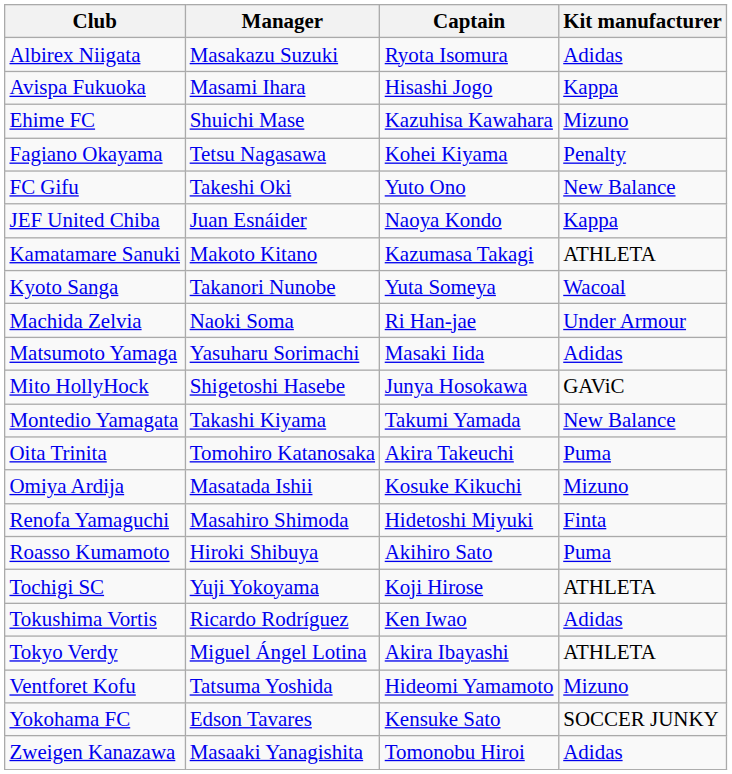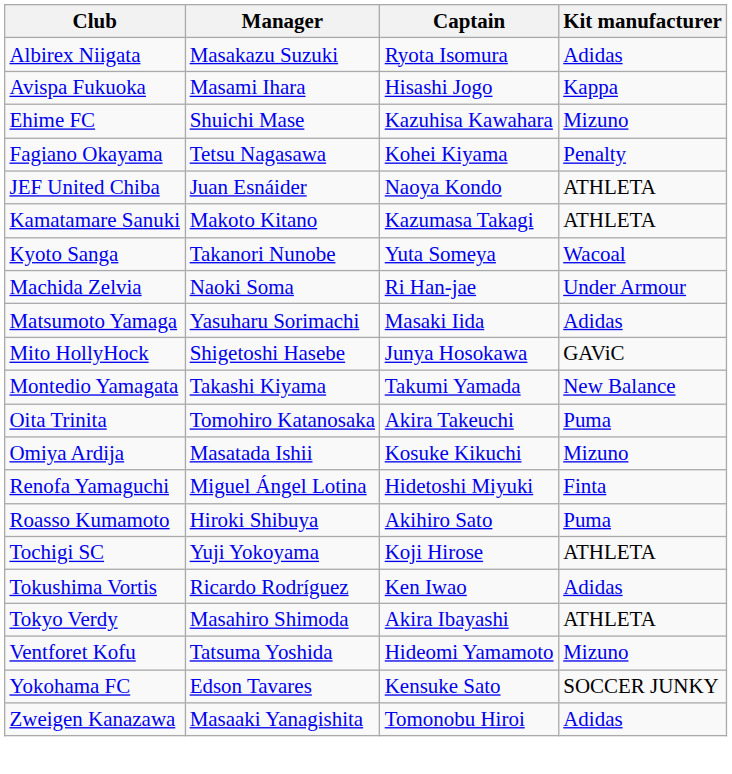- row: FC Gifu | Takeshi Oki | Yuto Ono | New Balance
JEF United Chiba | Kit manufacturer: Kappa -> ATHLETA
Renofa Yamaguchi | Manager: Masahiro Shimoda -> Miguel Ángel Lotina
Tokyo Verdy | Manager: Miguel Ángel Lotina -> Masahiro Shimoda
